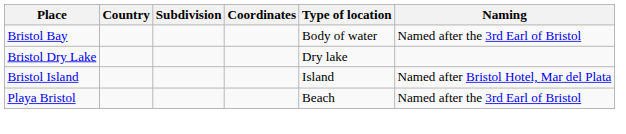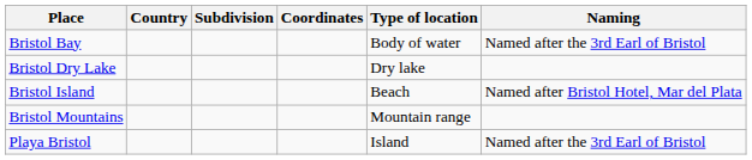Bristol Island | Type of location: Island -> Beach
+ row: Bristol Mountains | Mountain range
Playa Bristol | Type of location: Beach -> Island
